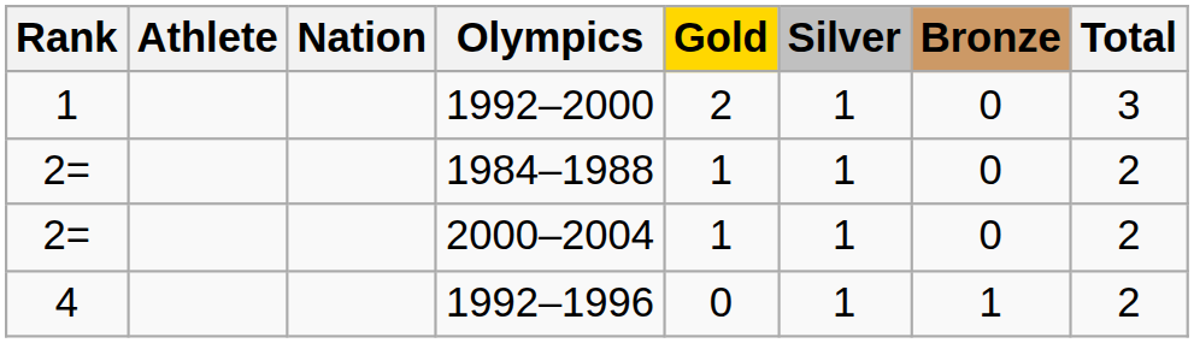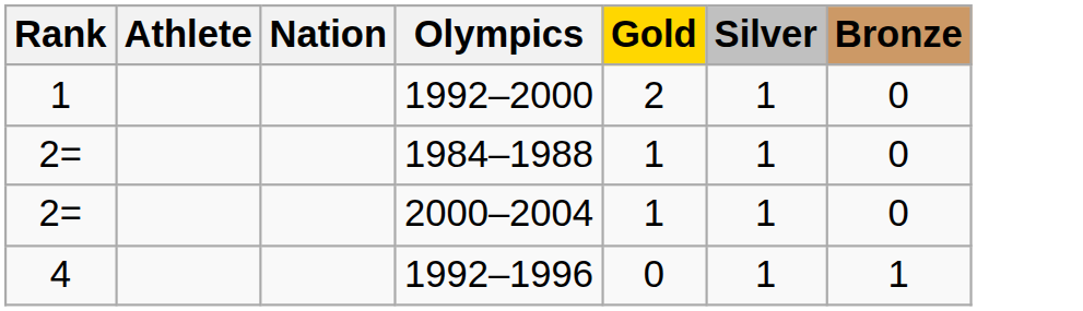- column: Total | 3 | 2 | 2 | 2
